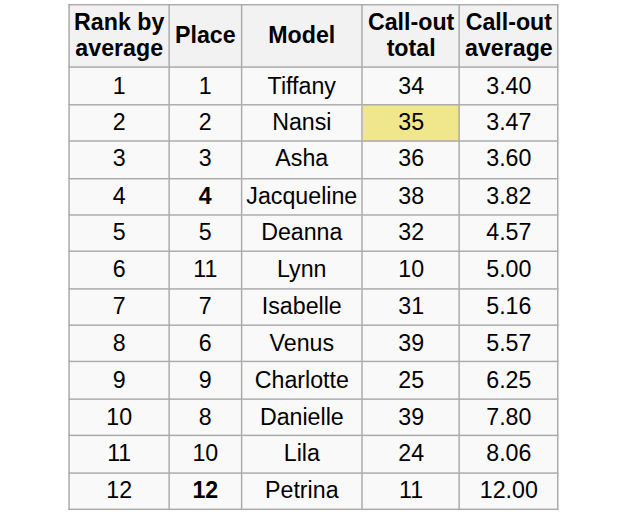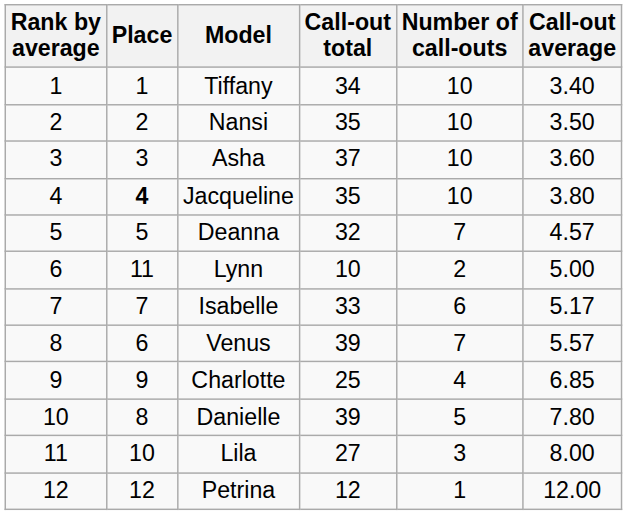+ column: Number of call-outs | 10 | 10 | 10 | 10 | 7 | 2 | 6 | 7 | 4 | 5 | 3 | 1
Nansi | Call-out total: khaki background -> no background
Nansi | Call-out average: 3.47 -> 3.50
Asha | Call-out total: 36 -> 37
Jacqueline | Call-out total: 38 -> 35
Jacqueline | Call-out average: 3.82 -> 3.80
Isabelle | Call-out total: 31 -> 33
Isabelle | Call-out average: 5.16 -> 5.17
Charlotte | Call-out average: 6.25 -> 6.85
Lila | Call-out total: 24 -> 27
Lila | Call-out average: 8.06 -> 8.00
Petrina | Place: bold -> normal
Petrina | Call-out total: 11 -> 12
